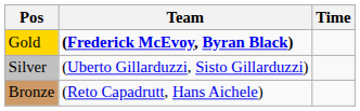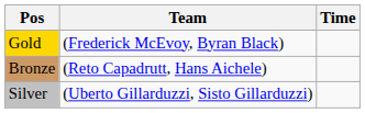Gold | Team: bold -> normal
rows swapped: Silver <-> Bronze
